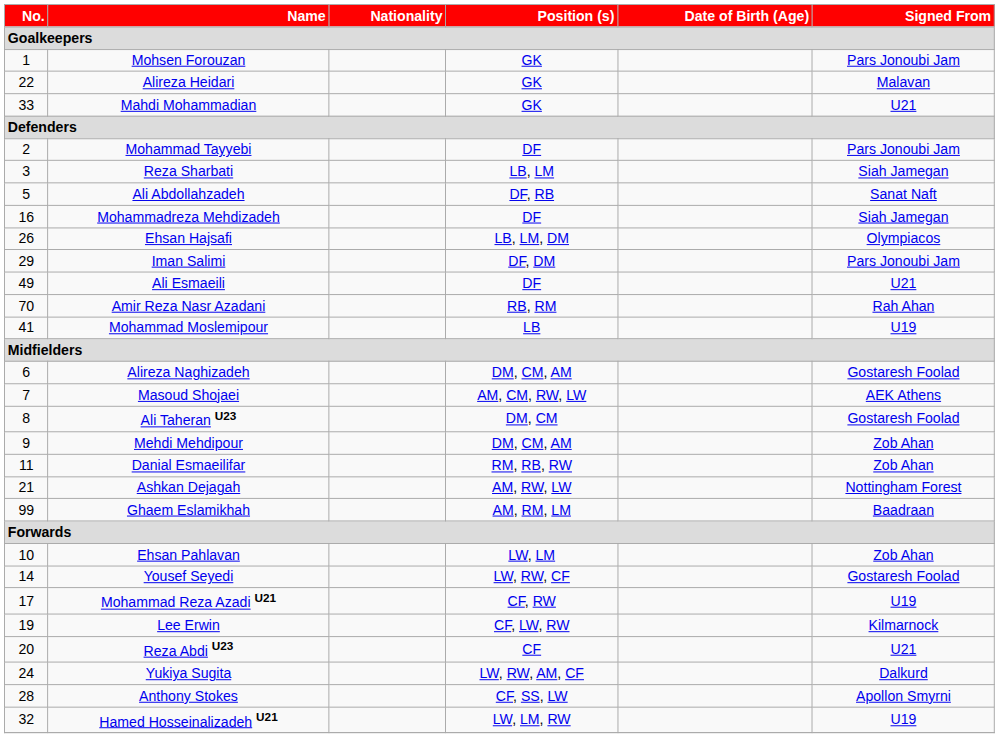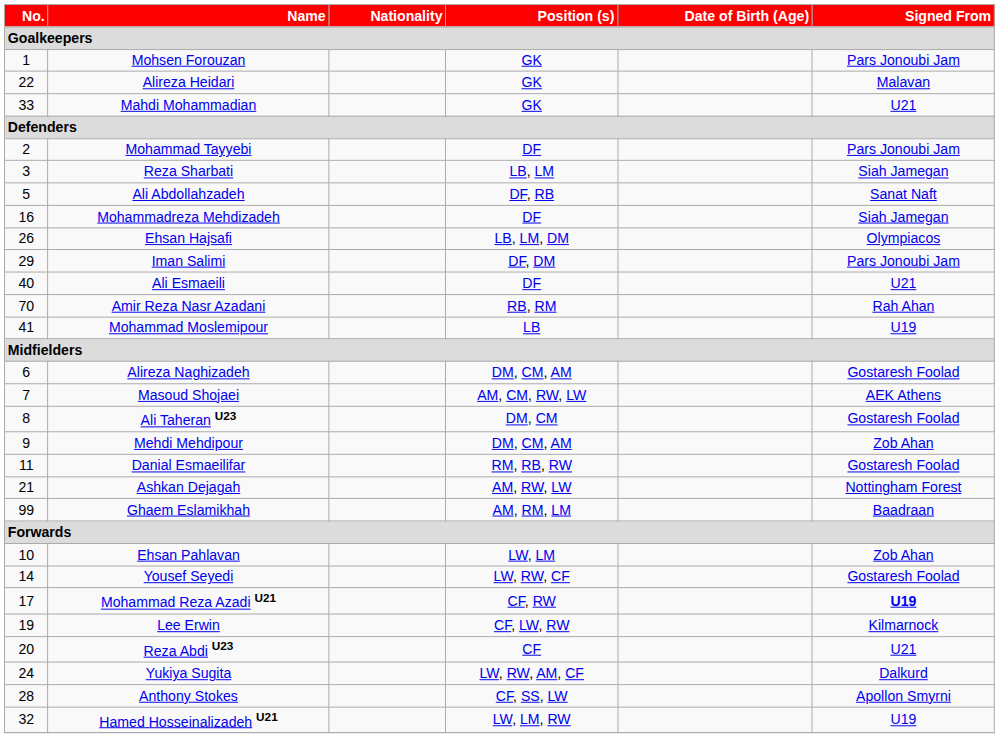Ali Esmaeili | No. / Goalkeepers: 49 -> 40
Danial Esmaeilifar | Signed From / Goalkeepers: Zob Ahan -> Gostaresh Foolad
Mohammad Reza Azadi U21 | Signed From / Goalkeepers: normal -> bold
